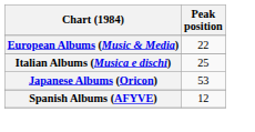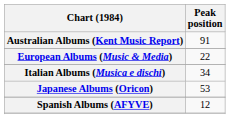+ row: Australian Albums (Kent Music Report) | 91
Italian Albums (Musica e dischi) | Peak position: 25 -> 34
